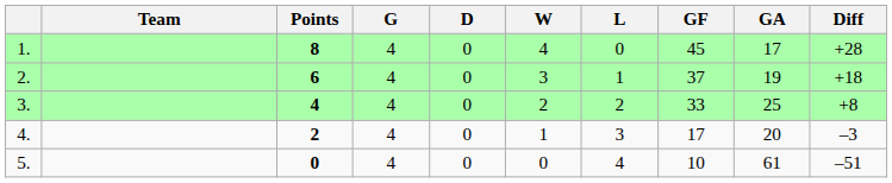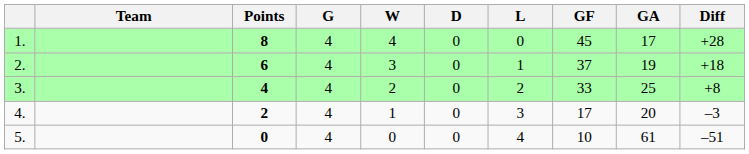columns swapped: W <-> D
